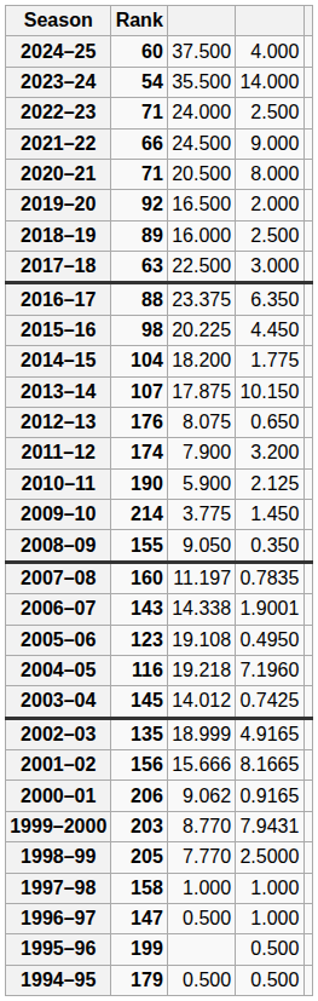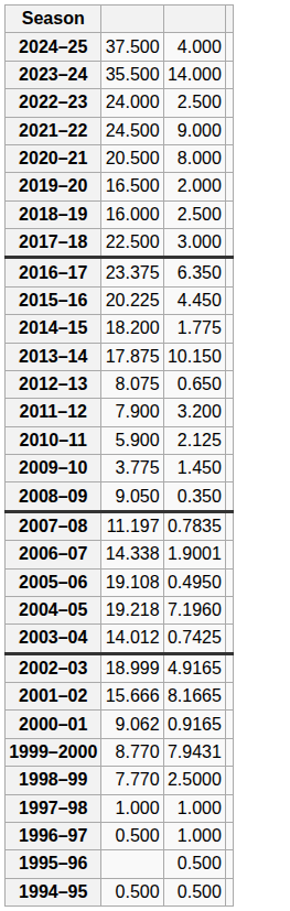- column: Rank | 60 | 54 | 71 | 66 | 71 | 92 | 89 | 63 | 88 | 98 | 104 | 107 | 176 | 174 | 190 | 214 | 155 | 160 | 143 | 123 | 116 | 145 | 135 | 156 | 206 | 203 | 205 | 158 | 147 | 199 | 179
